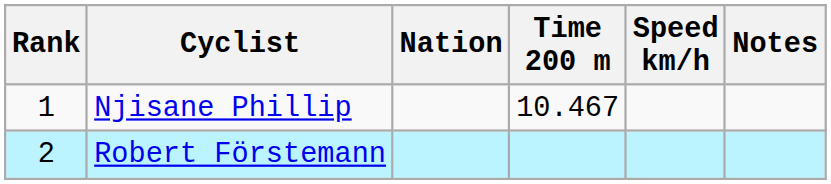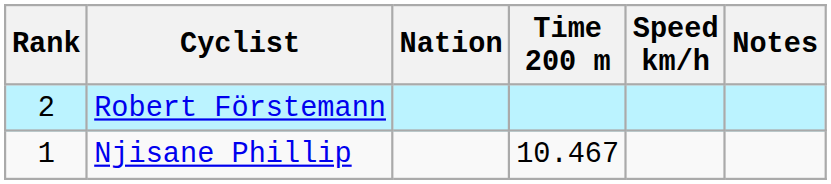rows swapped: Njisane Phillip <-> Robert Förstemann
